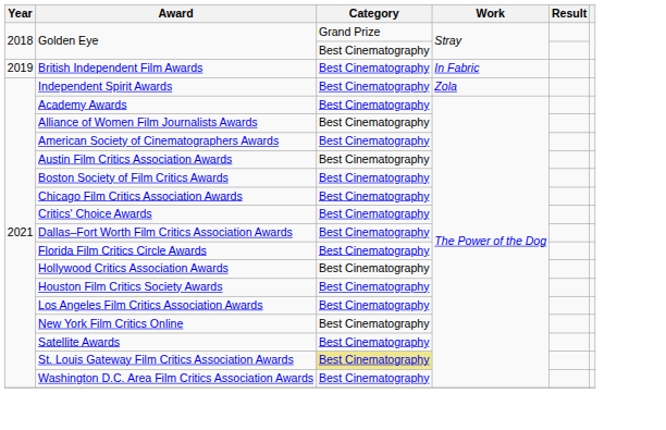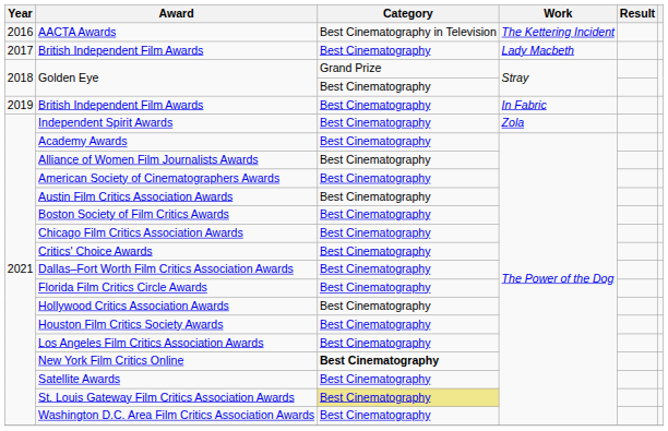+ row: 2016 | AACTA Awards | Best Cinematography in Television | The Kettering Incident
+ row: 2017 | British Independent Film Awards | Best Cinematography | Lady Macbeth
New York Film Critics Online | Category: normal -> bold
